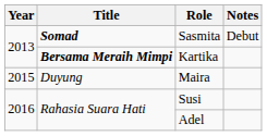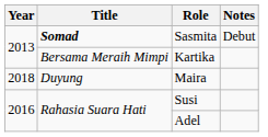Kartika | Title: bold -> normal
Maira | Year: 2015 -> 2018
